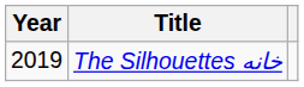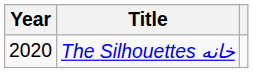The Silhouettes خانه | Year: 2019 -> 2020
